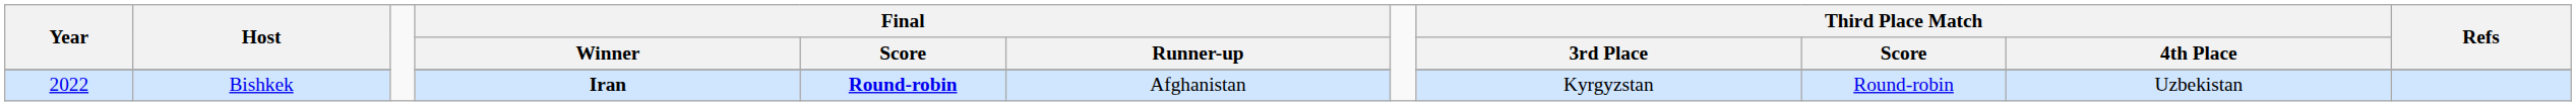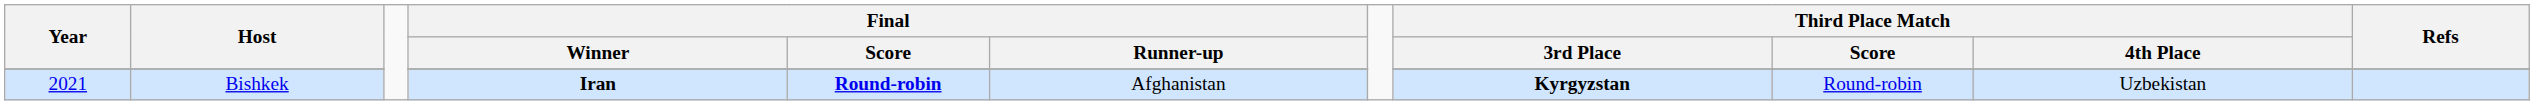Bishkek | Year: 2022 -> 2021
Bishkek | Third Place Match / 3rd Place: normal -> bold
